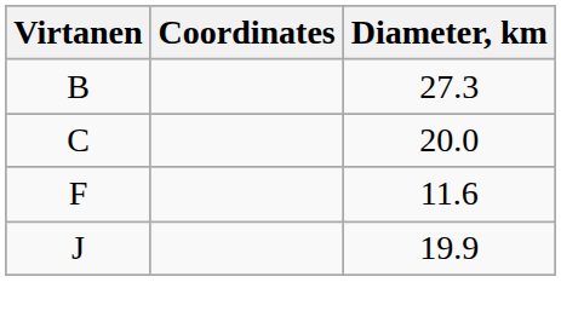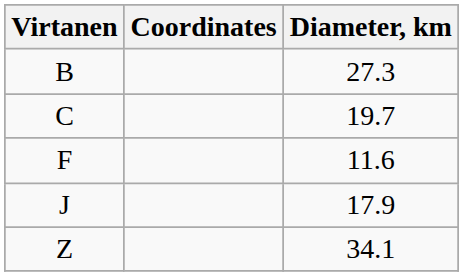C | Diameter, km: 20.0 -> 19.7
J | Diameter, km: 19.9 -> 17.9
+ row: Z | 34.1
